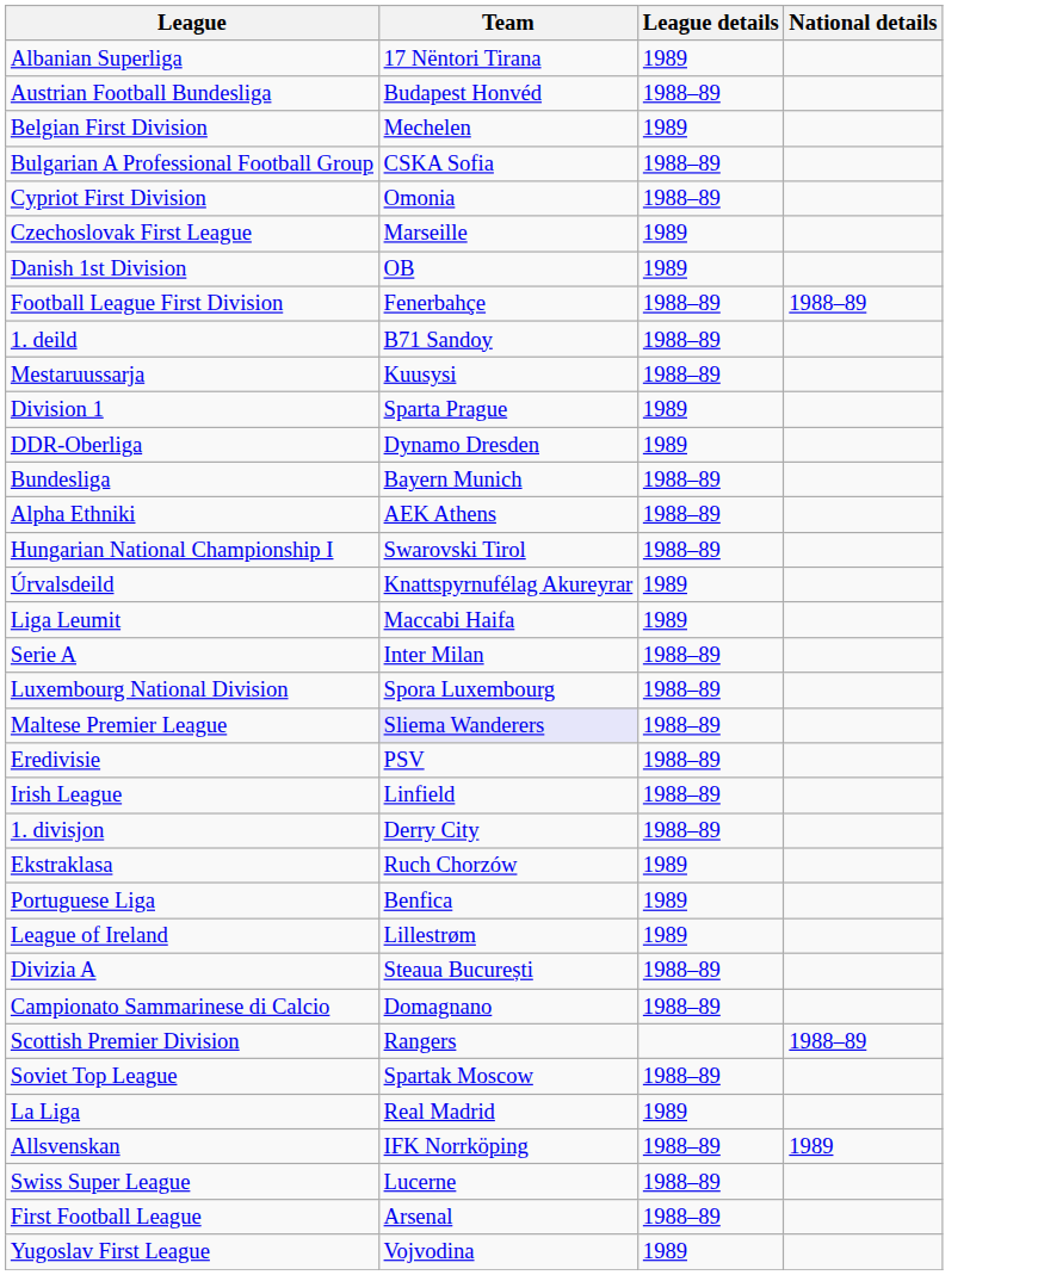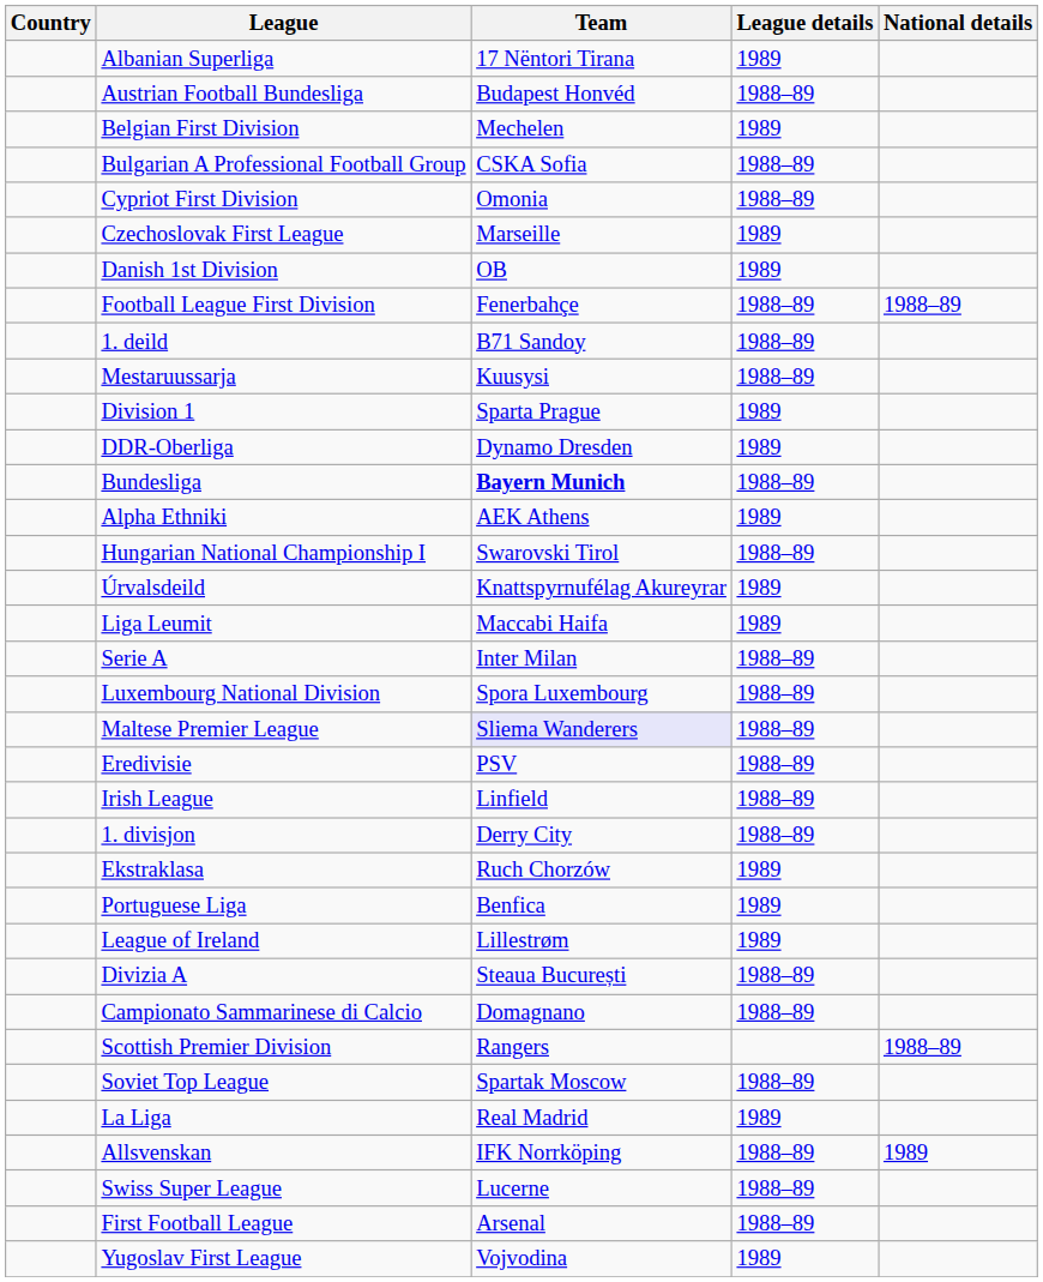+ column: Country
Bundesliga | Team: normal -> bold
Alpha Ethniki | League details: 1988–89 -> 1989
